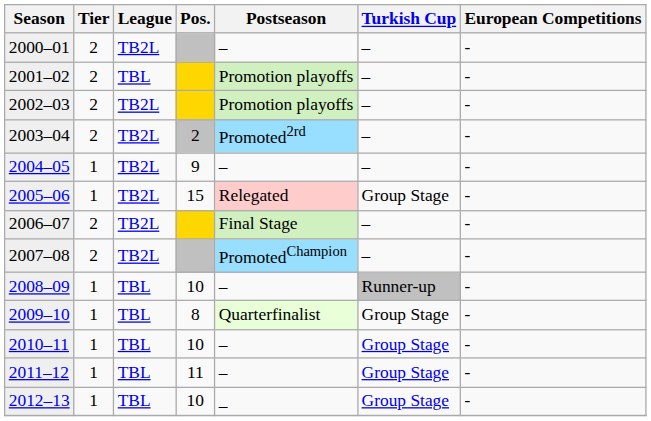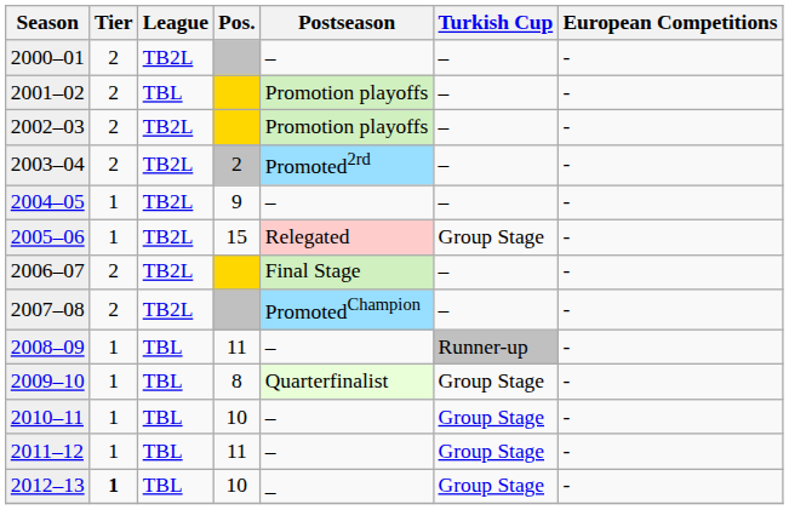2008–09 | Pos.: 10 -> 11
2012–13 | Tier: normal -> bold
